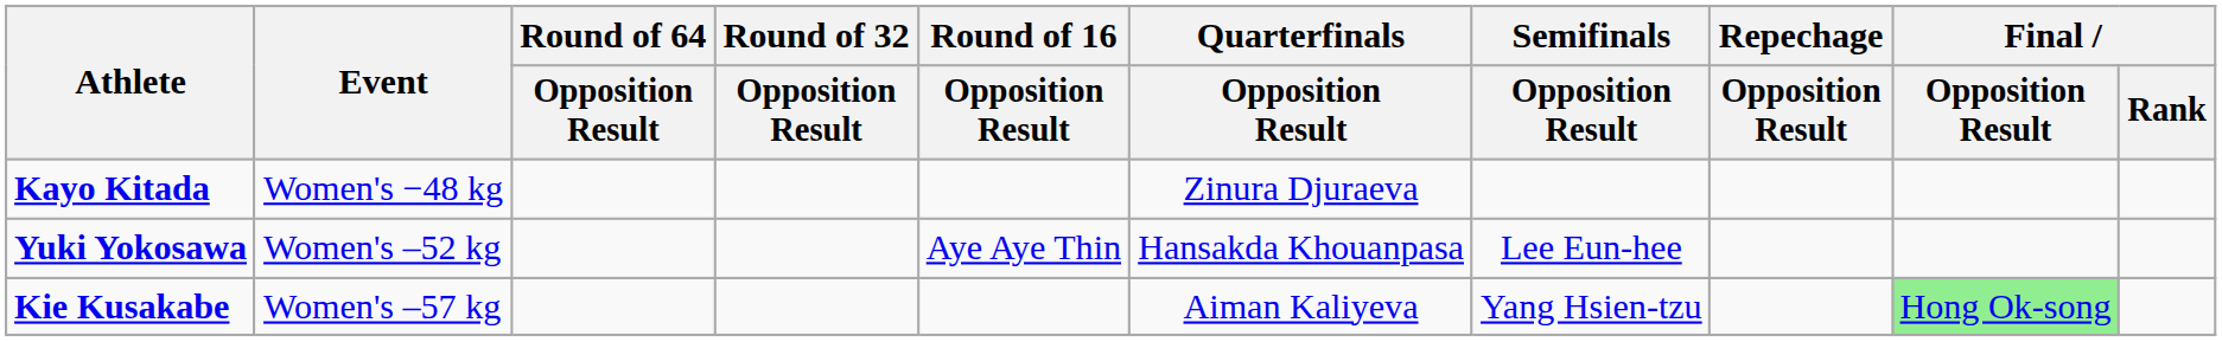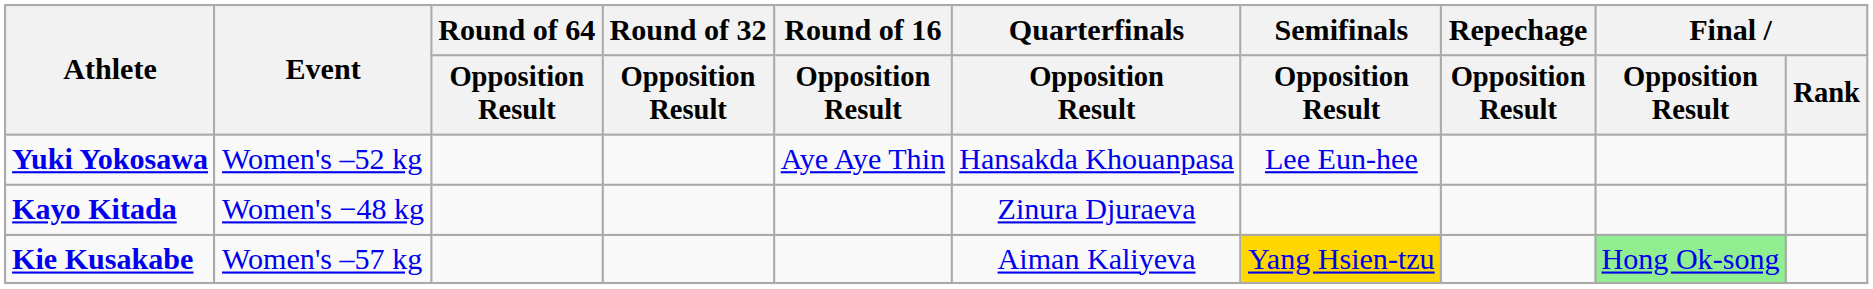rows swapped: Kayo Kitada <-> Yuki Yokosawa
Kie Kusakabe | Semifinals / Opposition Result: no background -> gold background
